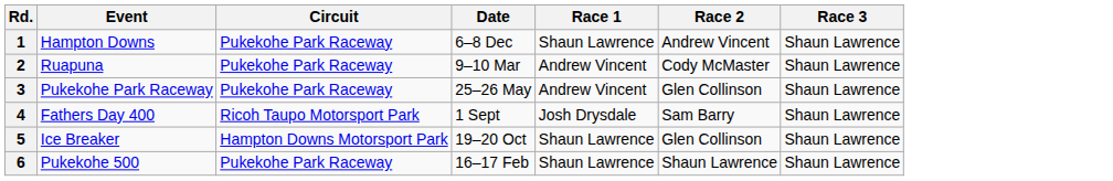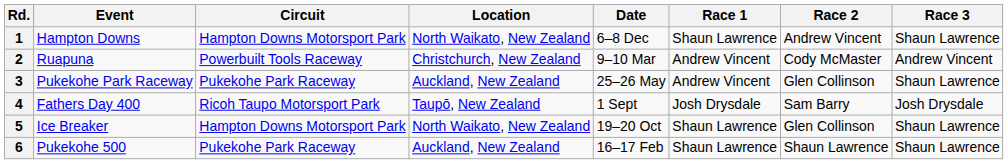+ column: Location | North Waikato, New Zealand | Christchurch, New Zealand | Auckland, New Zealand | Taupō, New Zealand | North Waikato, New Zealand | Auckland, New Zealand
1 | Circuit: Pukekohe Park Raceway -> Hampton Downs Motorsport Park
2 | Circuit: Pukekohe Park Raceway -> Powerbuilt Tools Raceway
2 | Race 3: Shaun Lawrence -> Andrew Vincent
4 | Race 3: Shaun Lawrence -> Josh Drysdale
